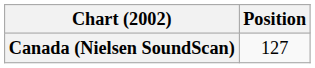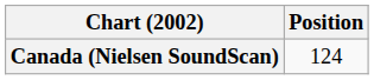Canada (Nielsen SoundScan) | Position: 127 -> 124
